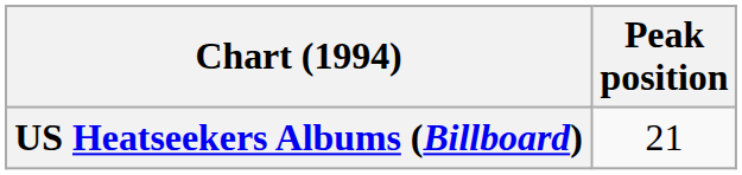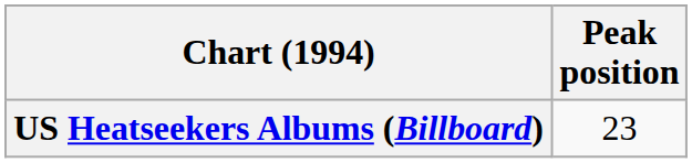US Heatseekers Albums (Billboard) | Peak position: 21 -> 23
